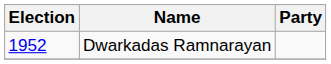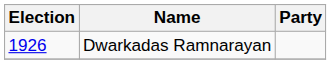Dwarkadas Ramnarayan | Election: 1952 -> 1926
